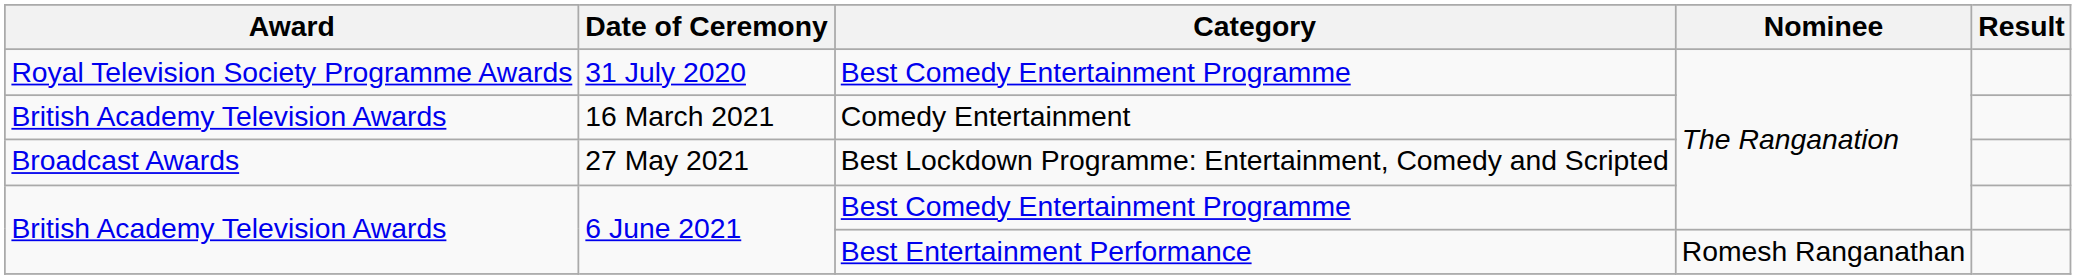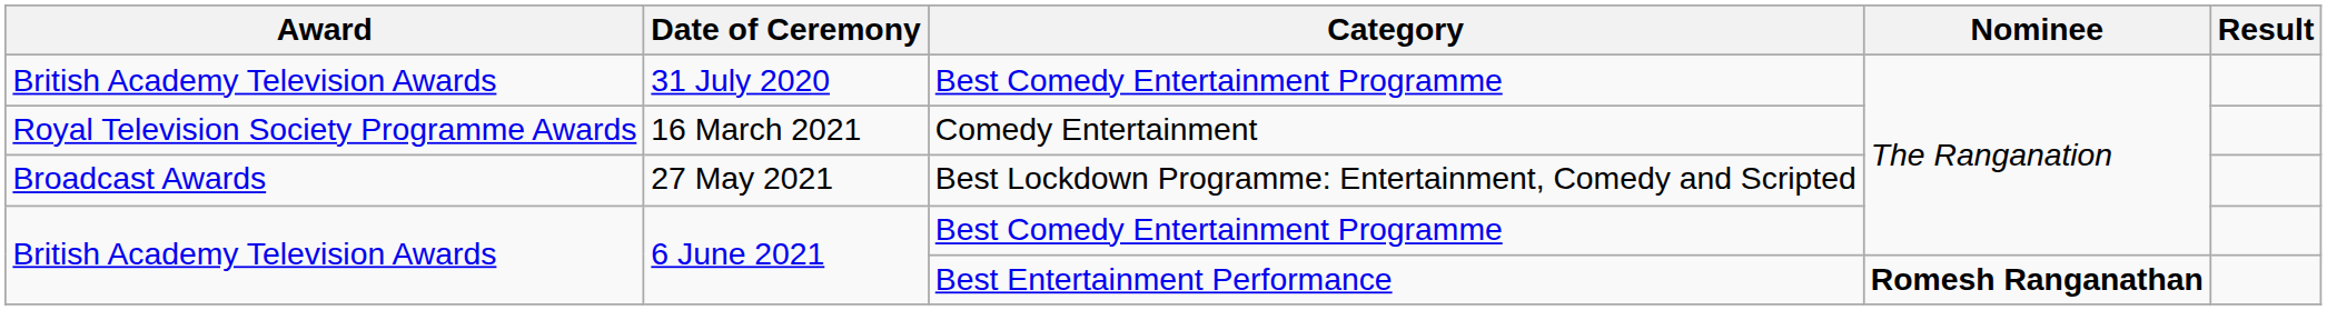31 July 2020 | Award: Royal Television Society Programme Awards -> British Academy Television Awards
16 March 2021 | Award: British Academy Television Awards -> Royal Television Society Programme Awards
6 June 2021 / Best Entertainment Performance | Nominee: normal -> bold
